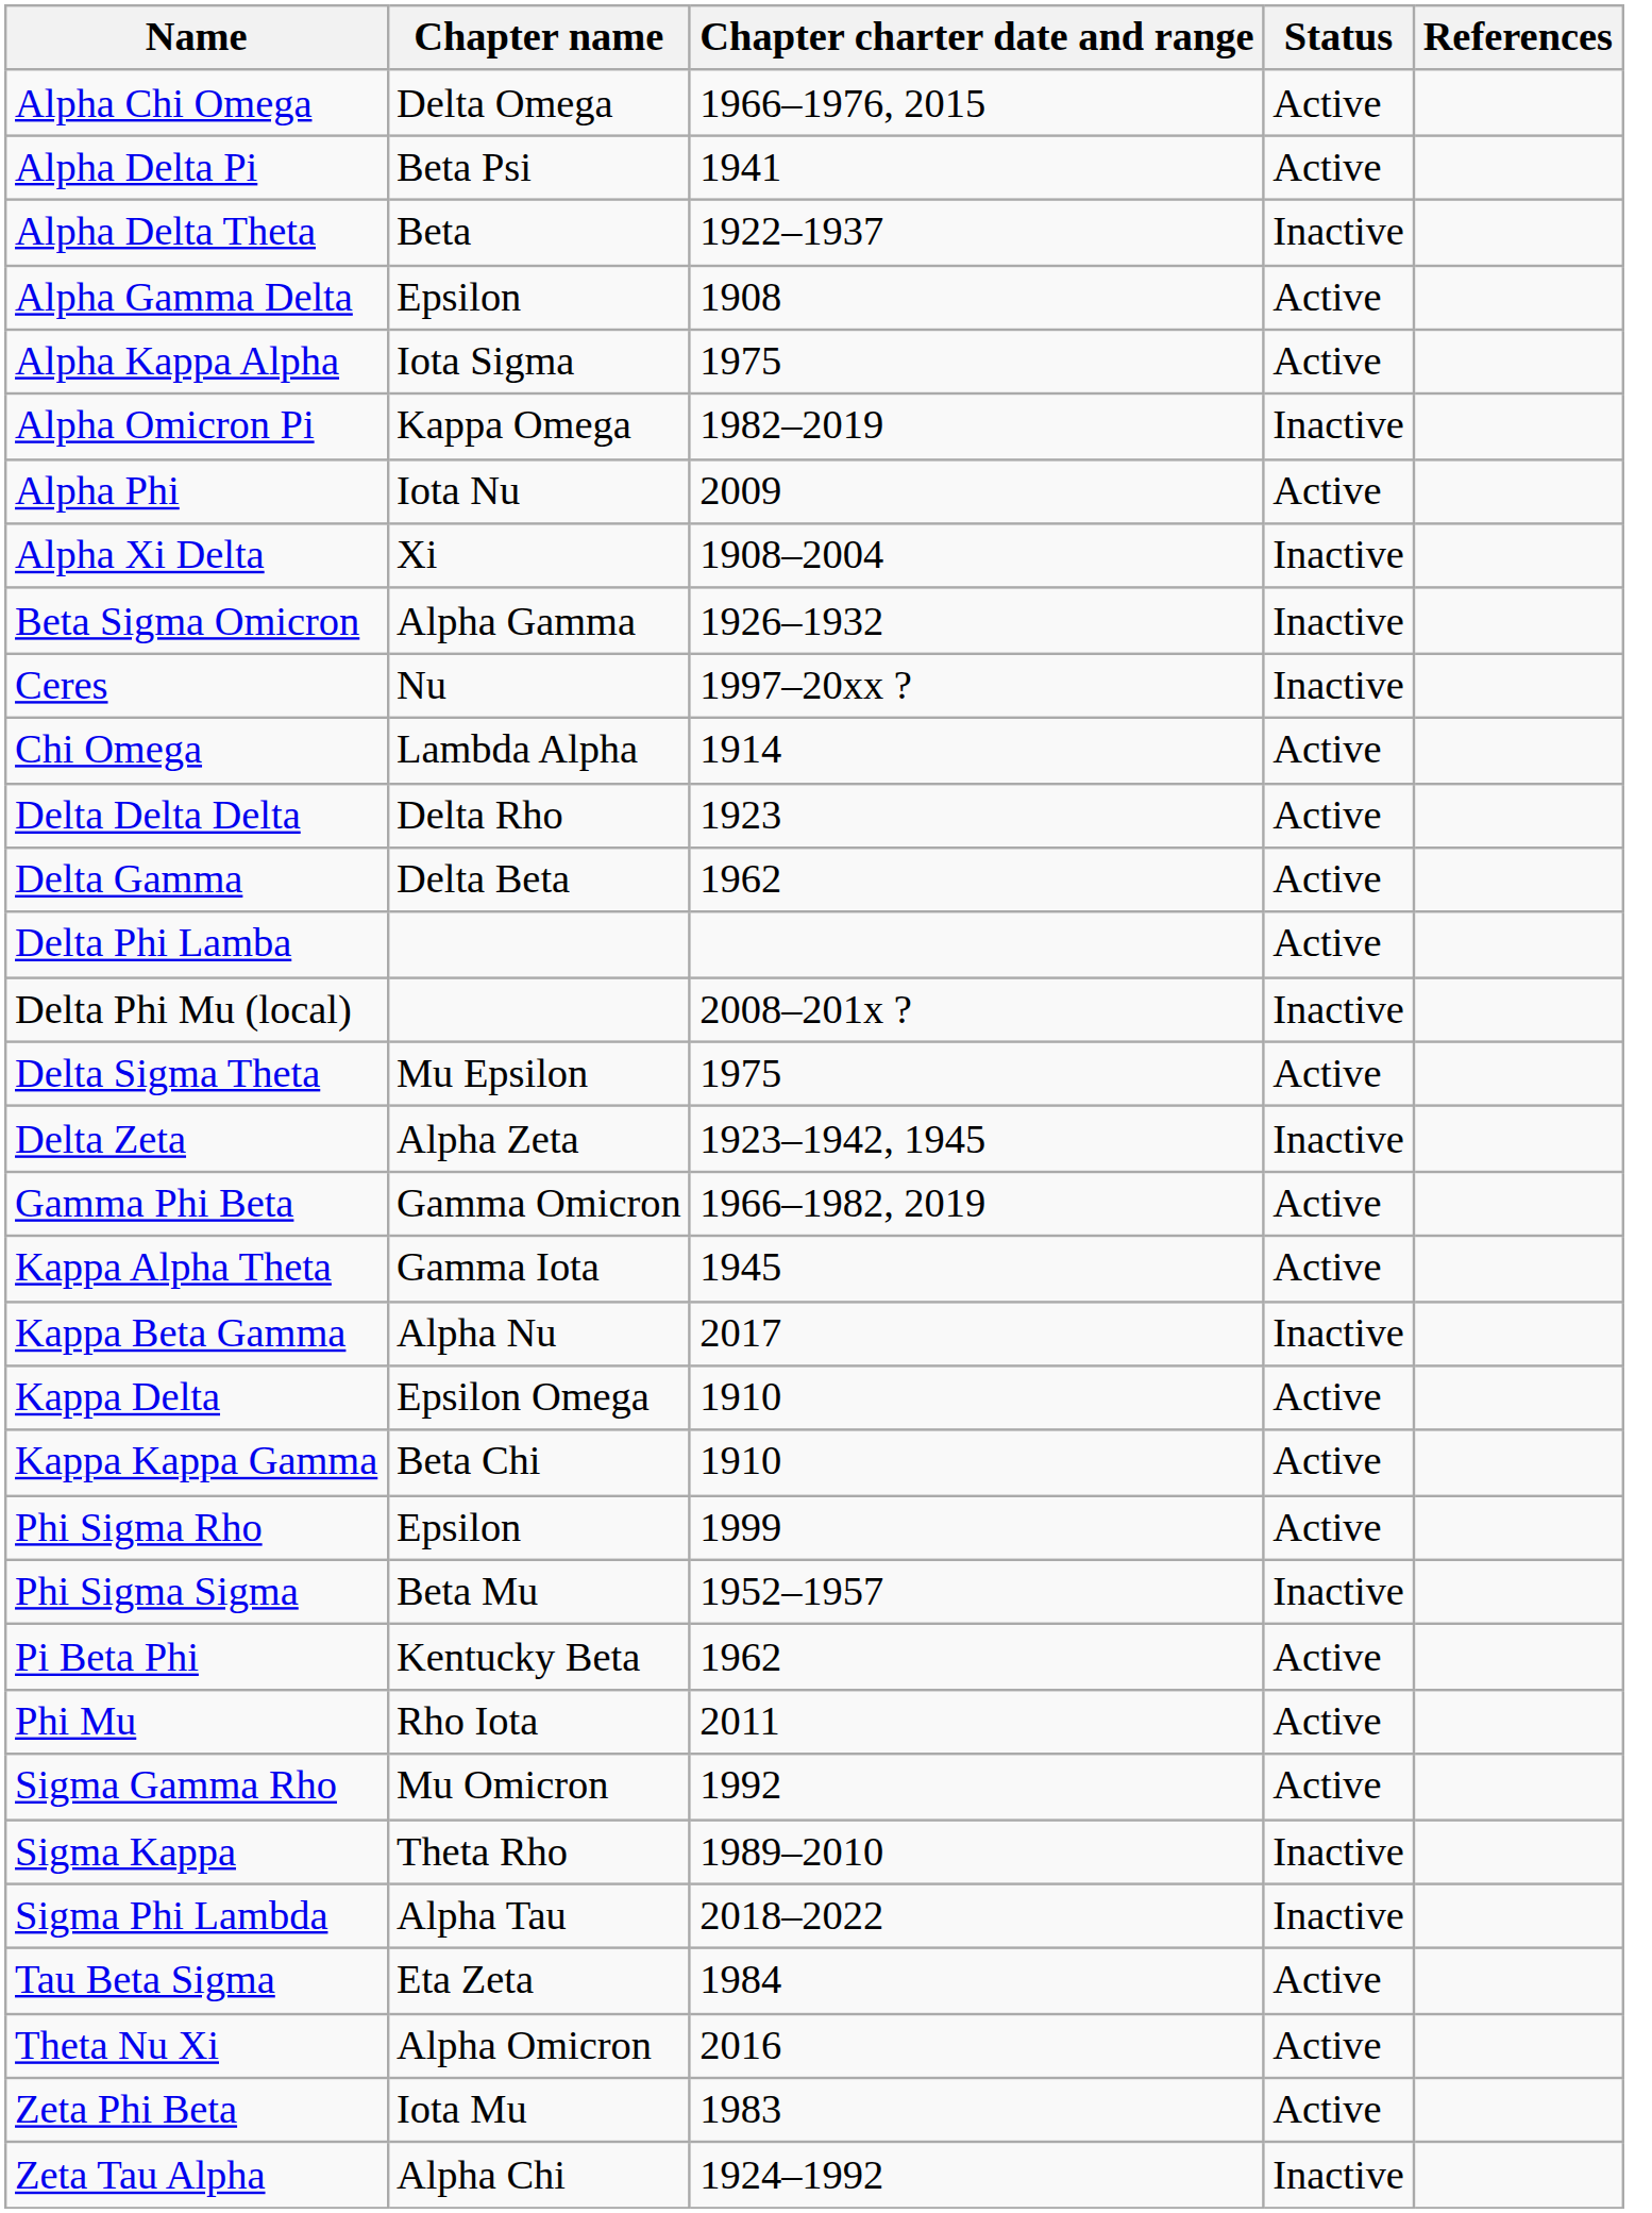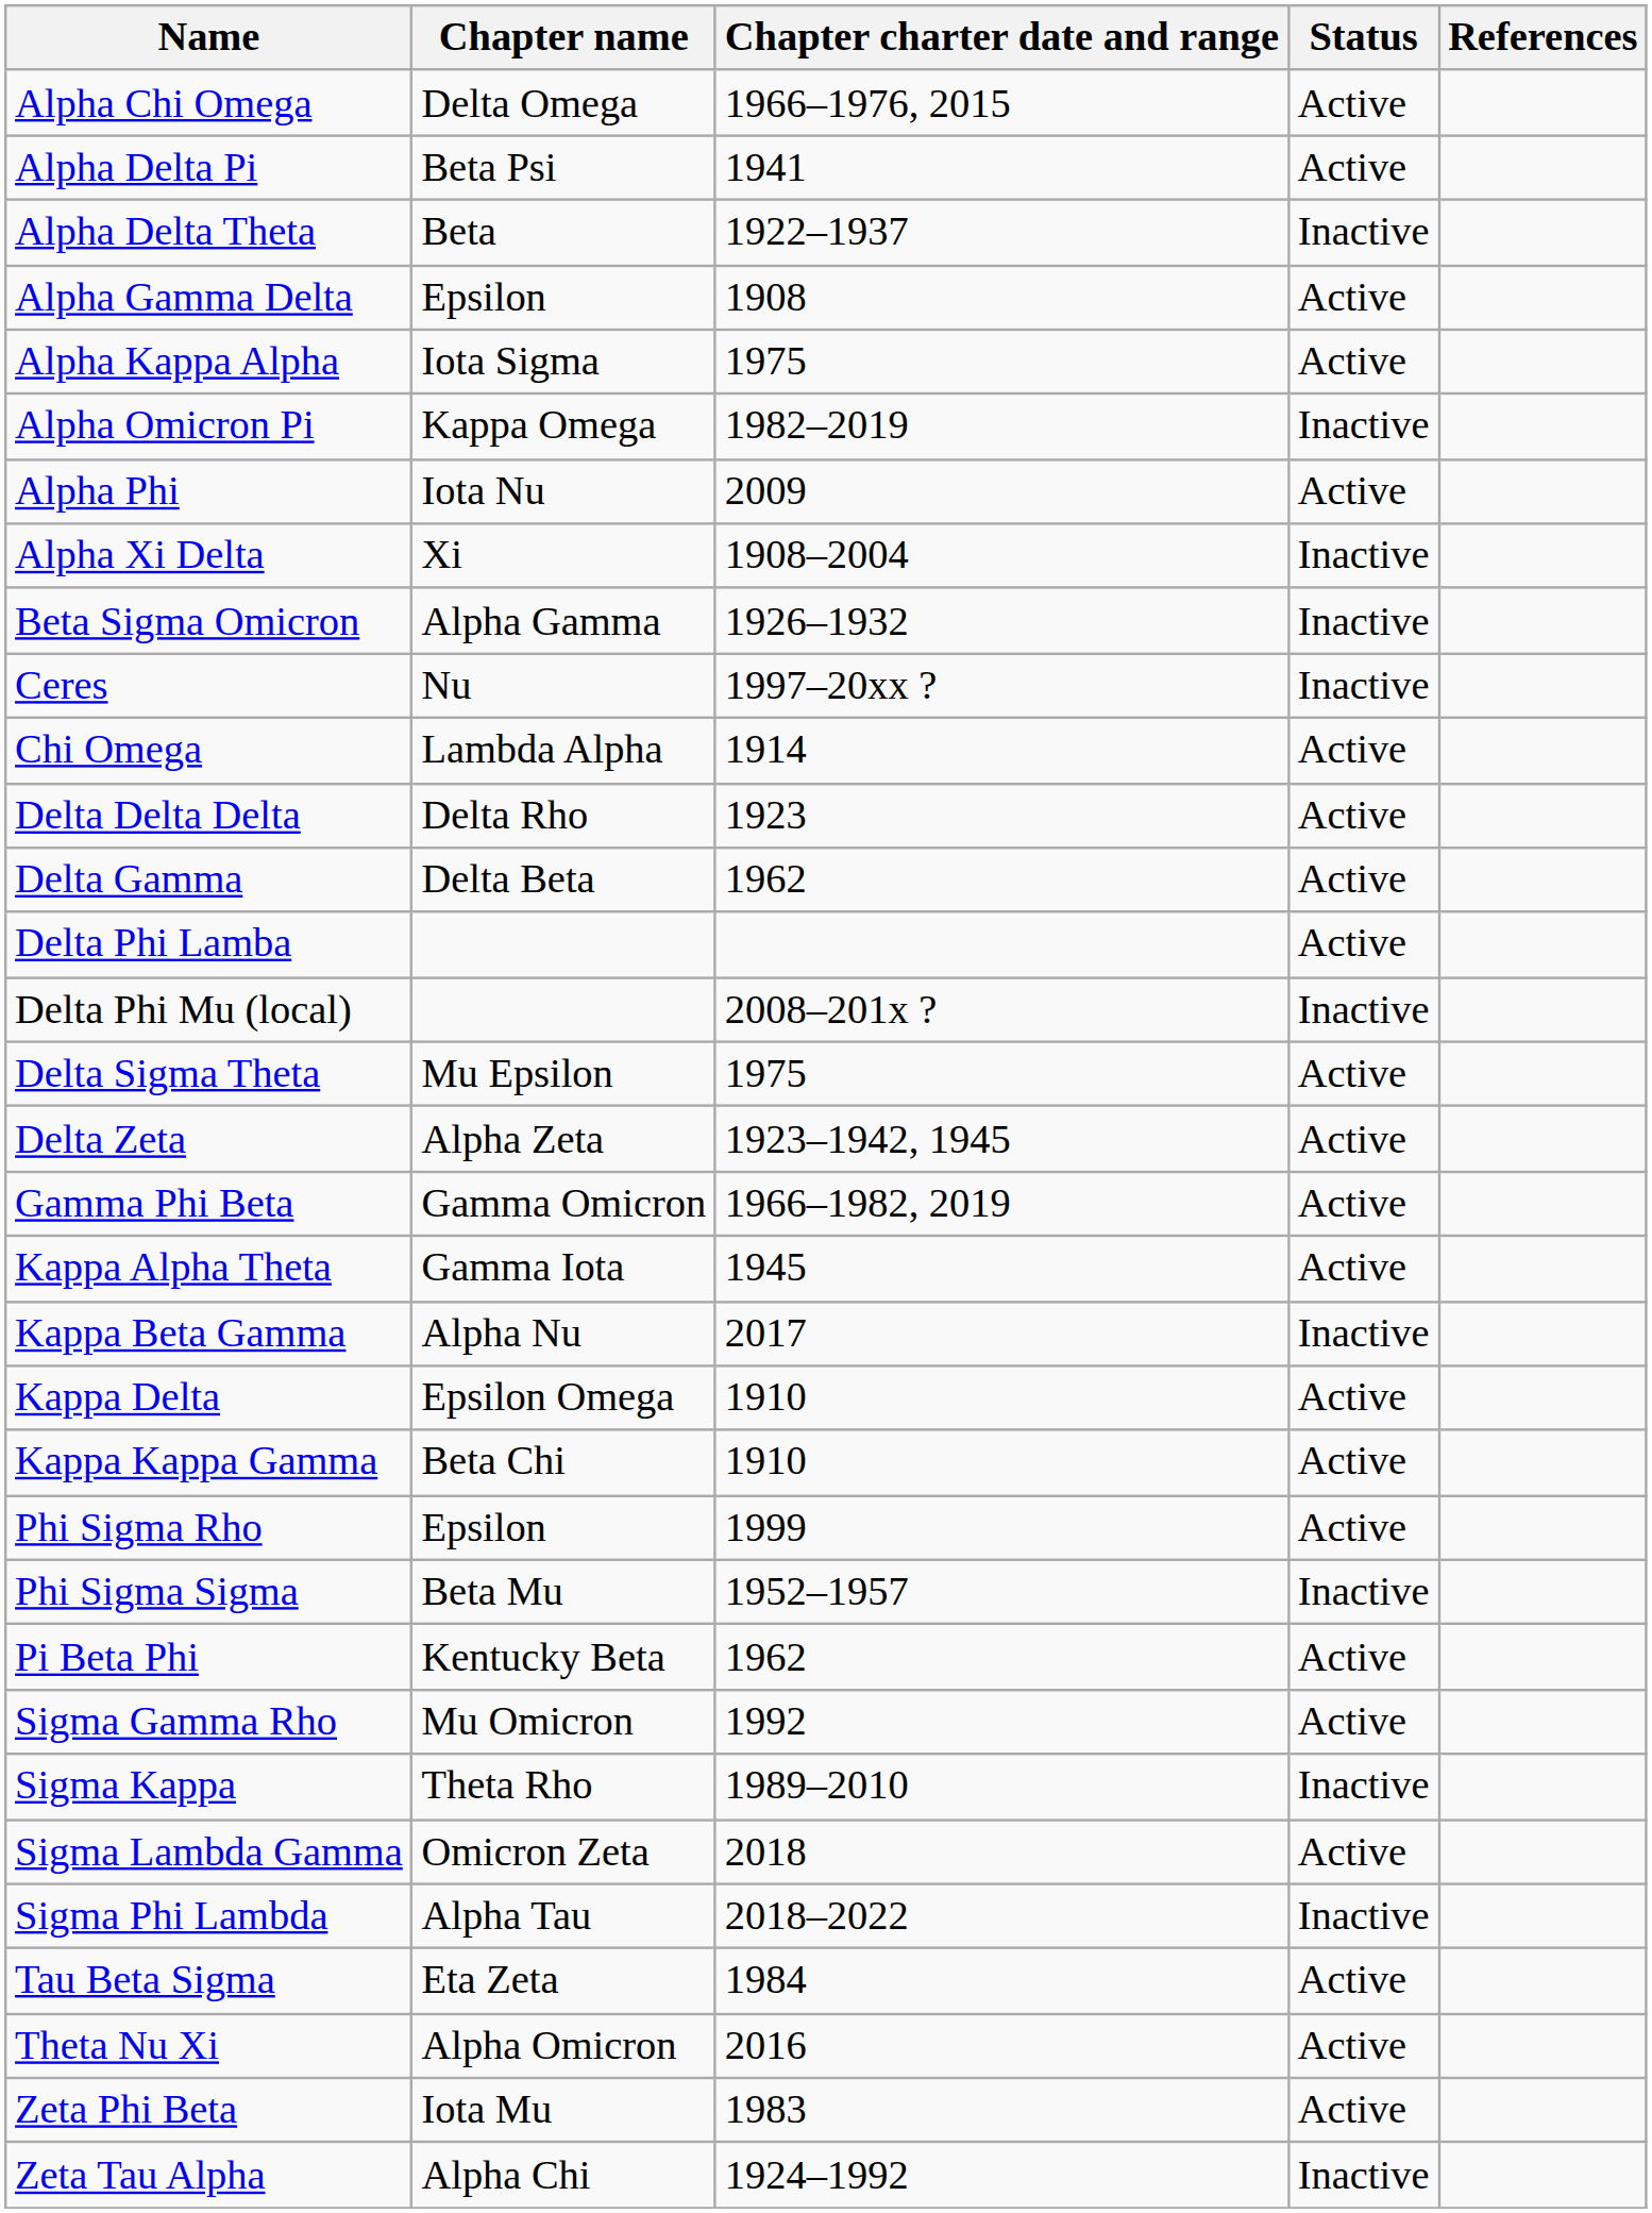Delta Zeta | Status: Inactive -> Active
- row: Phi Mu | Rho Iota | 2011 | Active
+ row: Sigma Lambda Gamma | Omicron Zeta | 2018 | Active
